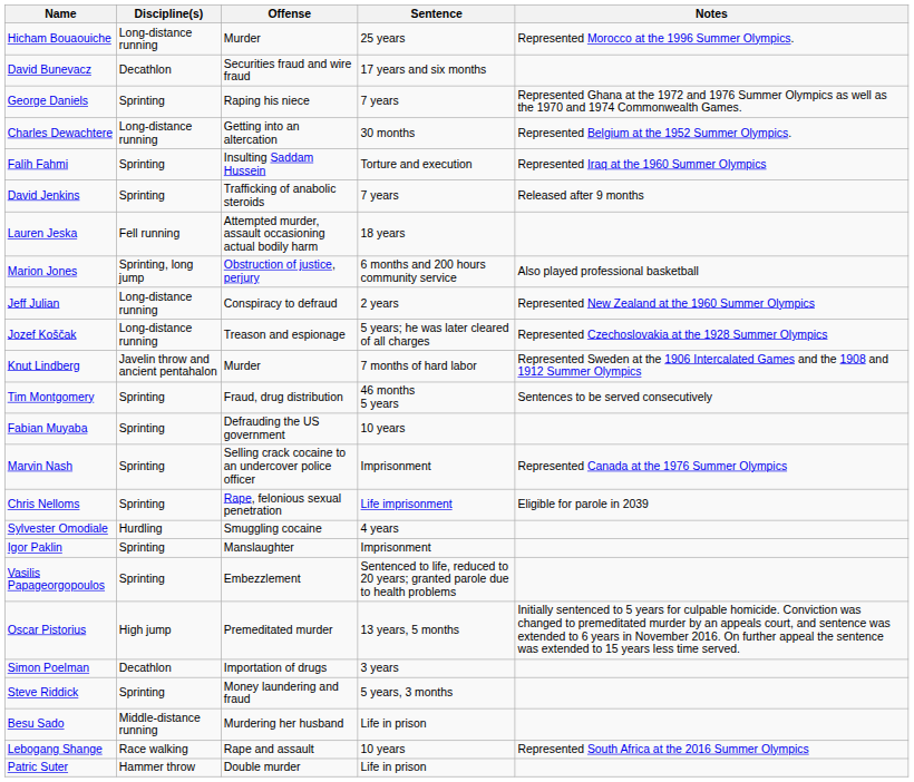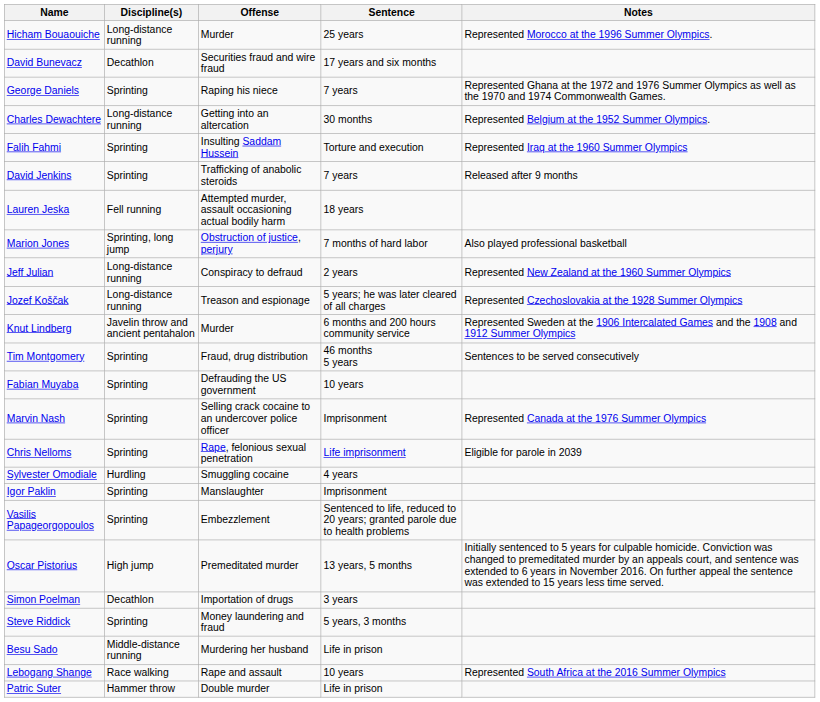Marion Jones | Sentence: 6 months and 200 hours community service -> 7 months of hard labor
Knut Lindberg | Sentence: 7 months of hard labor -> 6 months and 200 hours community service
